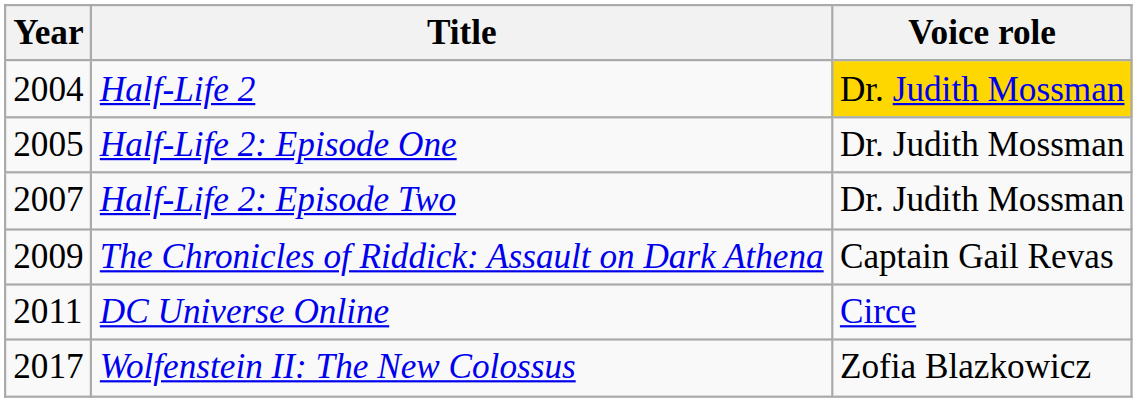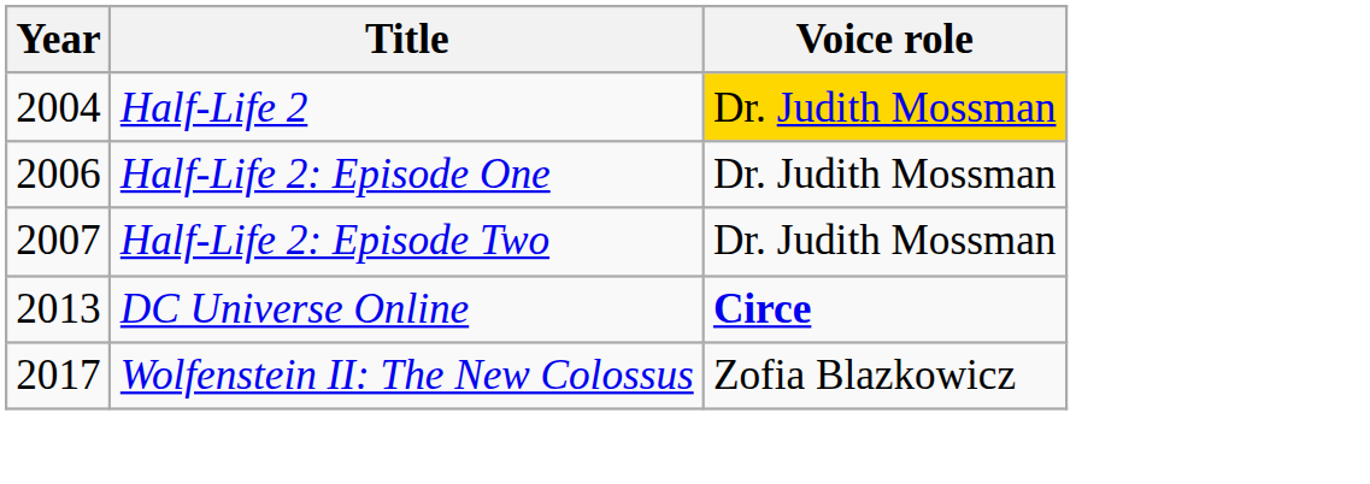Half-Life 2: Episode One | Year: 2005 -> 2006
- row: 2009 | The Chronicles of Riddick: Assault on Dark Athena | Captain Gail Revas
DC Universe Online | Year: 2011 -> 2013
DC Universe Online | Voice role: normal -> bold
